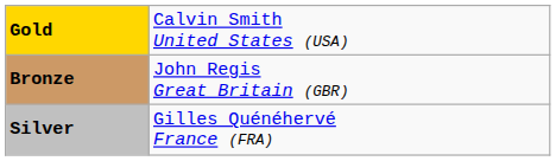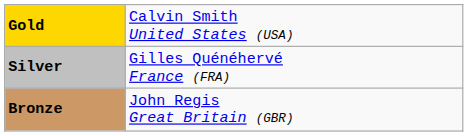rows swapped: Silver <-> Bronze
